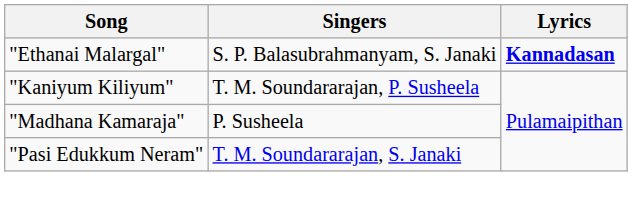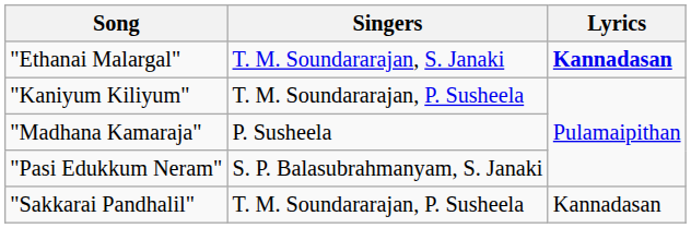"Ethanai Malargal" | Singers: S. P. Balasubrahmanyam, S. Janaki -> T. M. Soundararajan, S. Janaki
"Pasi Edukkum Neram" | Singers: T. M. Soundararajan, S. Janaki -> S. P. Balasubrahmanyam, S. Janaki
+ row: "Sakkarai Pandhalil" | T. M. Soundararajan, P. Susheela | Kannadasan
